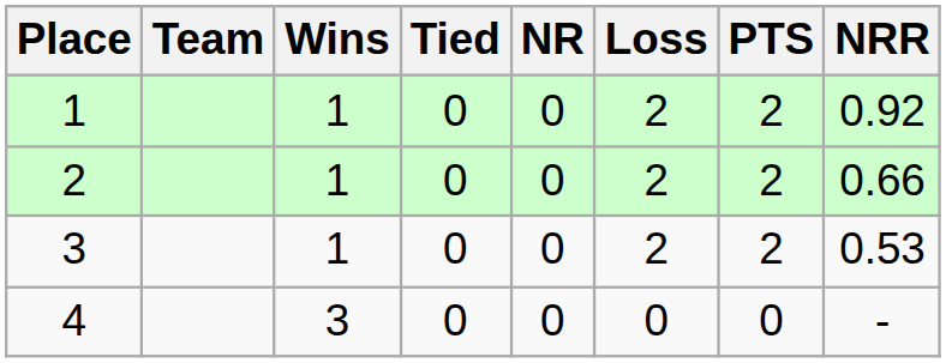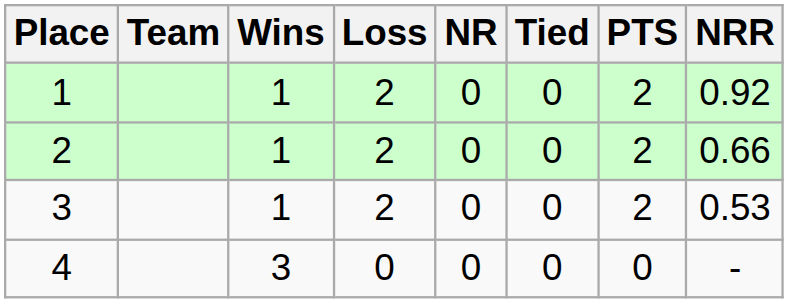columns swapped: Tied <-> Loss
